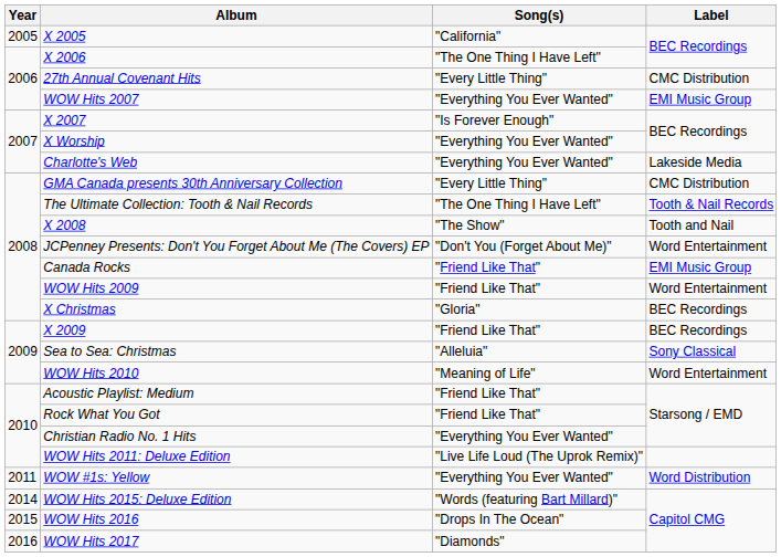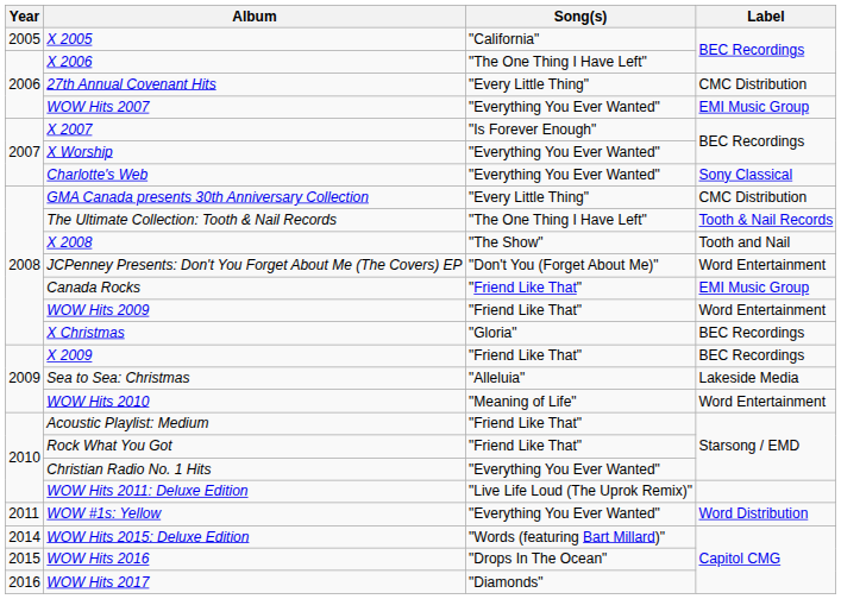Charlotte's Web | Label: Lakeside Media -> Sony Classical
Sea to Sea: Christmas | Label: Sony Classical -> Lakeside Media
